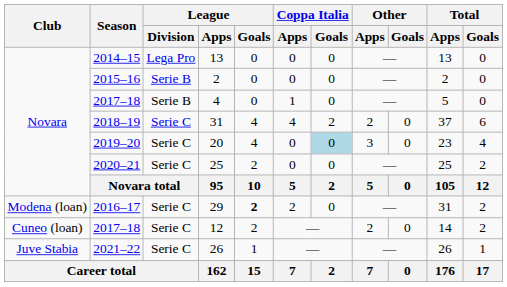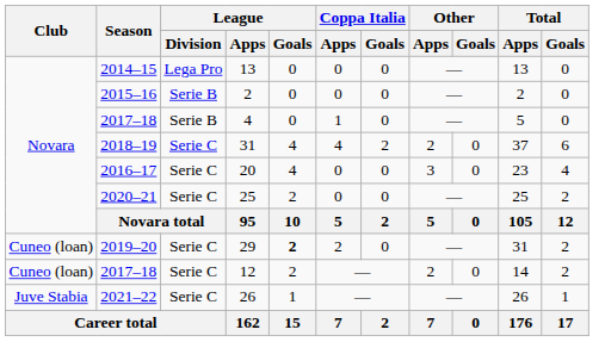20 | Season: 2019–20 -> 2016–17
20 | Coppa Italia / Goals: lightblue background -> no background
29 | Club: Modena (loan) -> Cuneo (loan)
29 | Season: 2016–17 -> 2019–20
